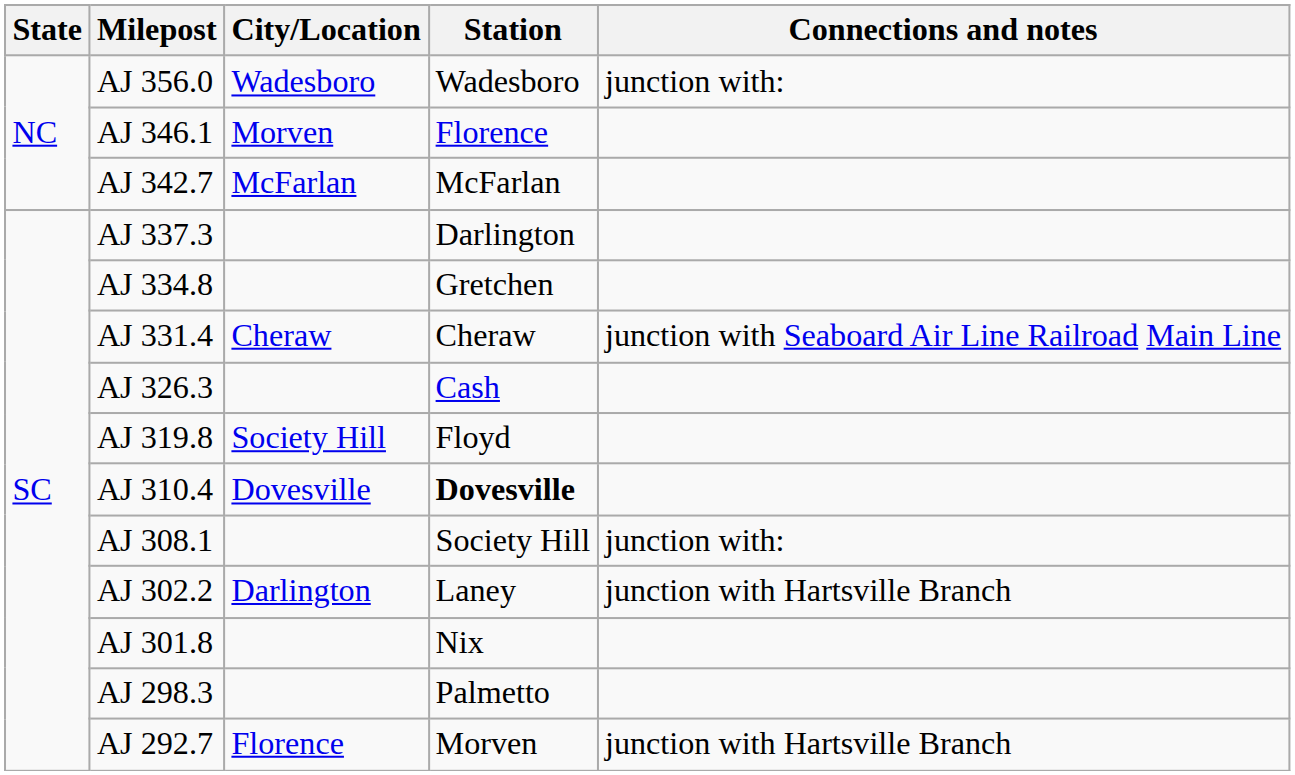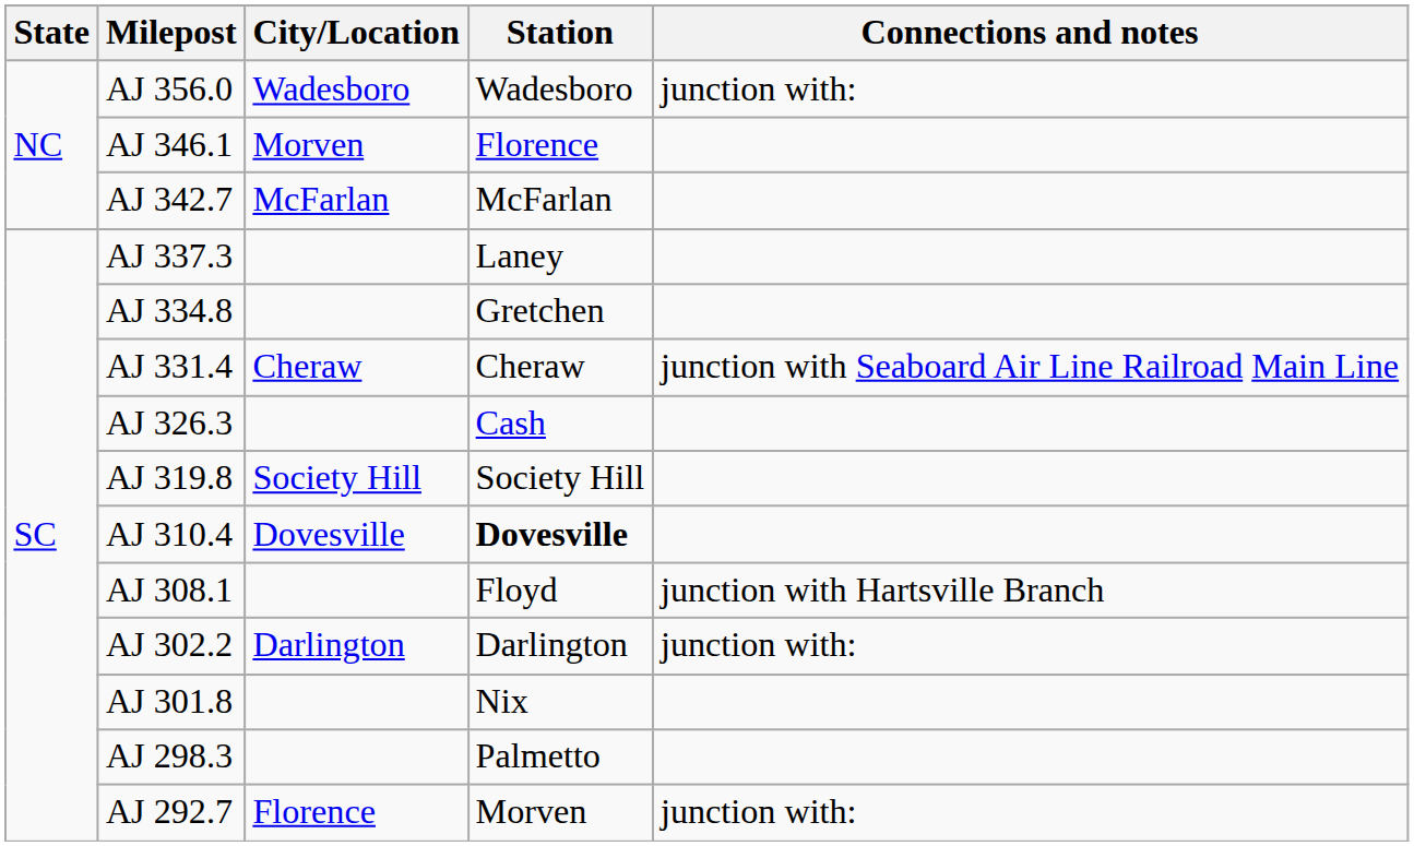AJ 337.3 | Station: Darlington -> Laney
AJ 319.8 | Station: Floyd -> Society Hill
AJ 308.1 | Station: Society Hill -> Floyd
AJ 308.1 | Connections and notes: junction with: -> junction with Hartsville Branch
AJ 302.2 | Station: Laney -> Darlington
AJ 302.2 | Connections and notes: junction with Hartsville Branch -> junction with:
AJ 292.7 | Connections and notes: junction with Hartsville Branch -> junction with:
